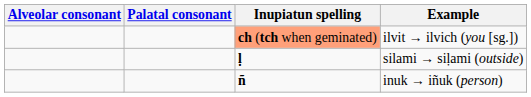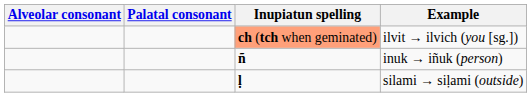rows swapped: inuk → iñuk (person) <-> silami → siḷami (outside)
